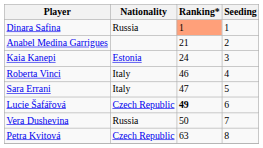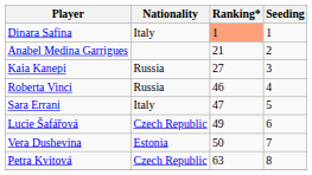Dinara Safina | Nationality: Russia -> Italy
Kaia Kanepi | Nationality: Estonia -> Russia
Kaia Kanepi | Ranking*: 24 -> 27
Roberta Vinci | Nationality: Italy -> Russia
Lucie Šafářová | Ranking*: bold -> normal
Vera Dushevina | Nationality: Russia -> Estonia
